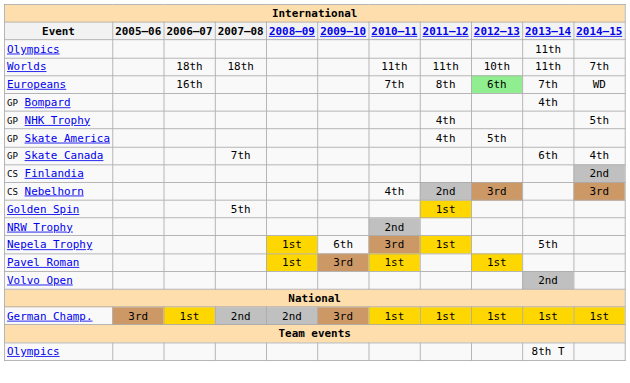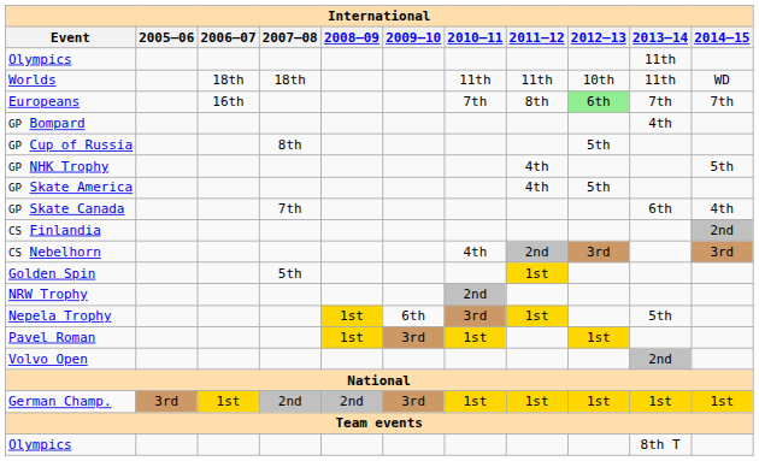Worlds | 2014–15: 7th -> WD
Europeans | 2014–15: WD -> 7th
+ row: GP Cup of Russia | 8th | 5th
